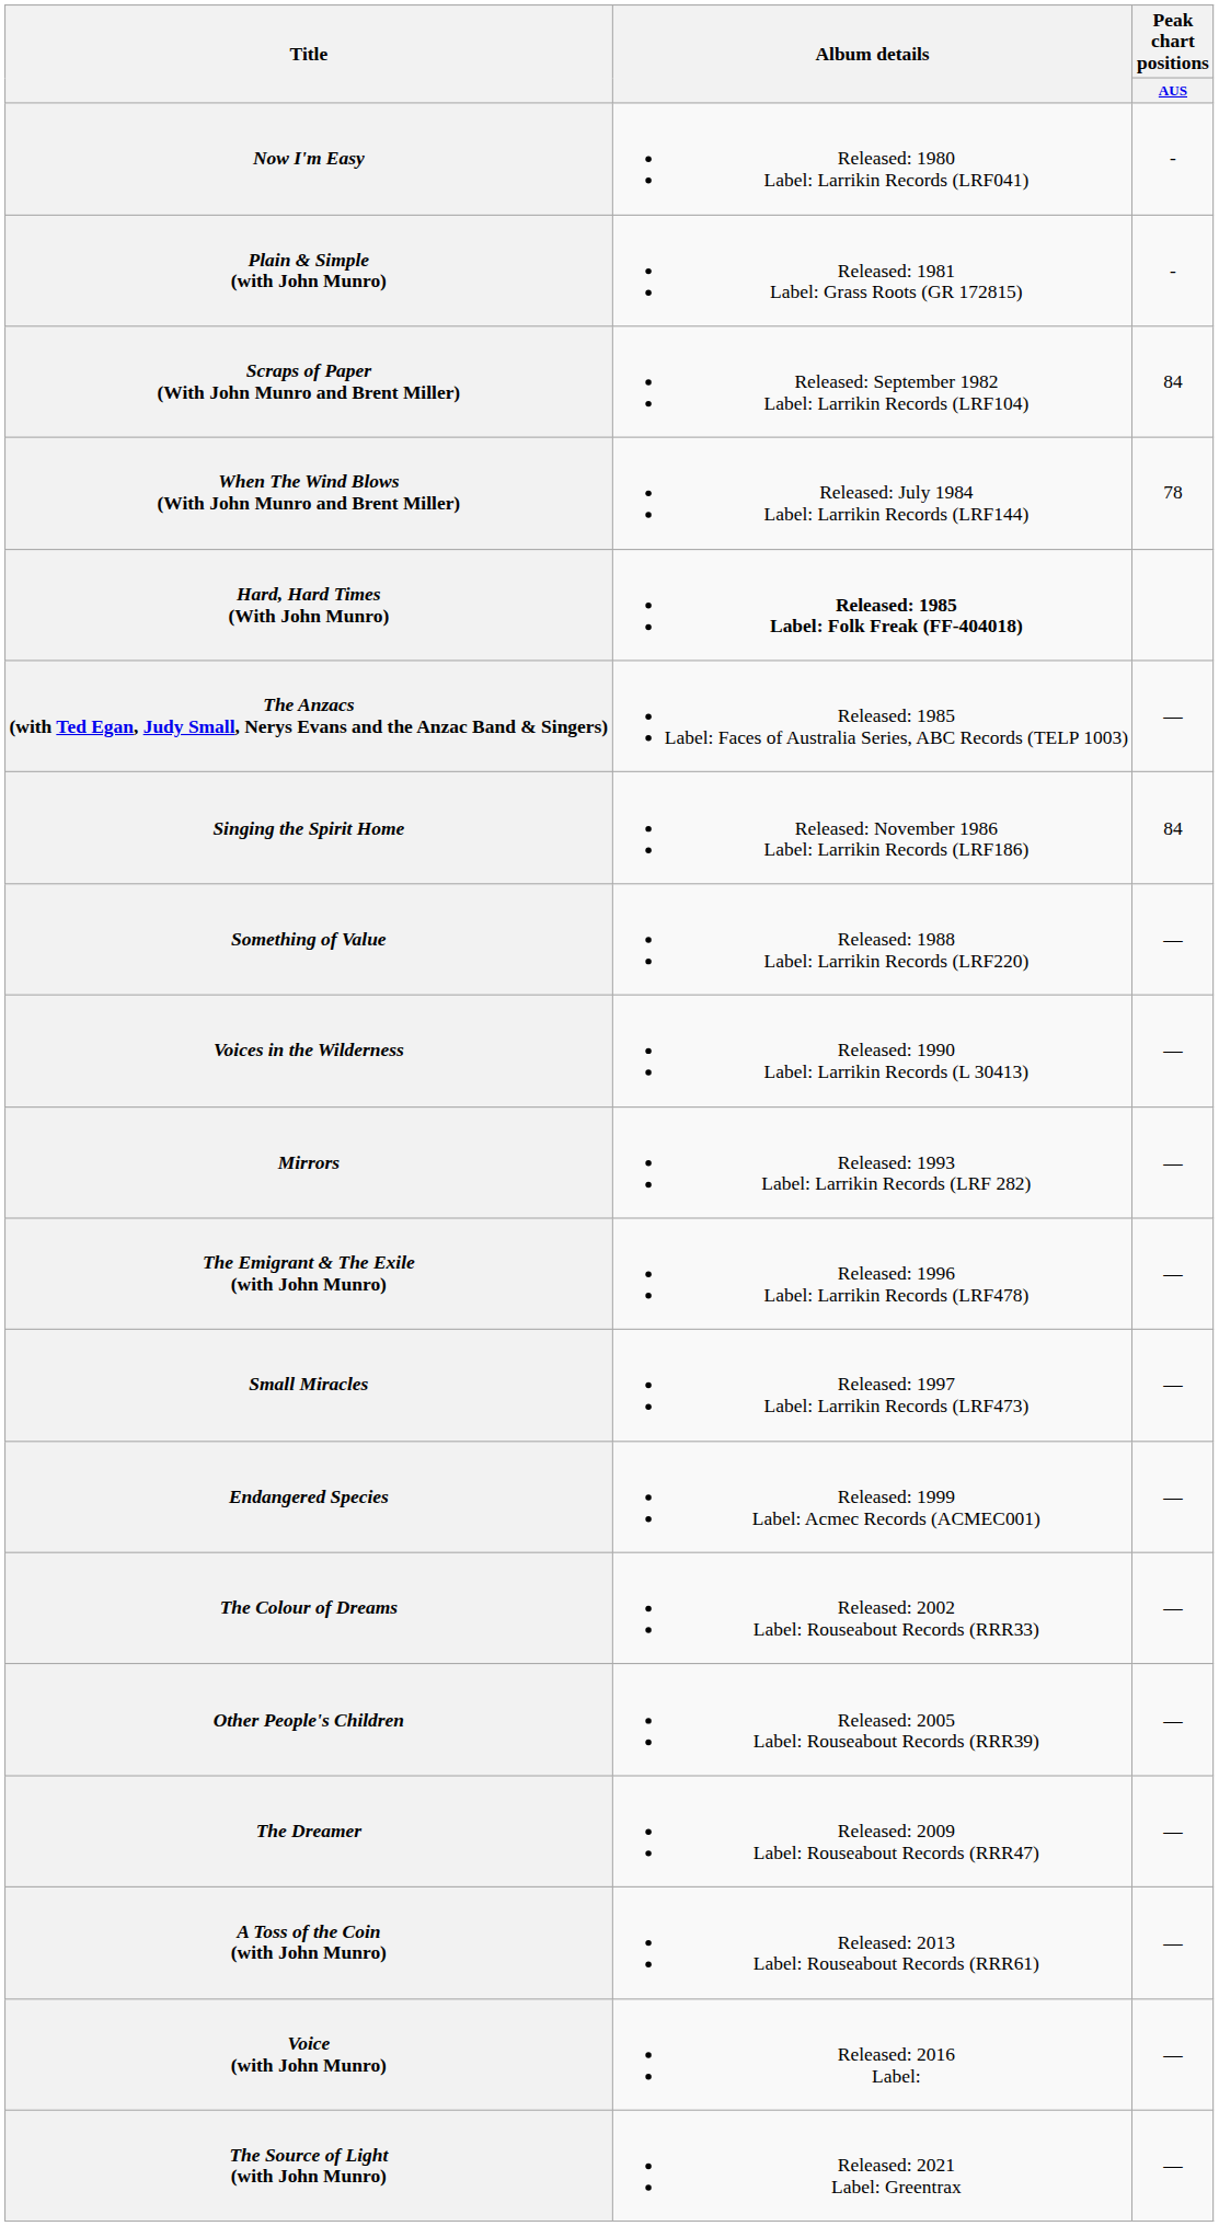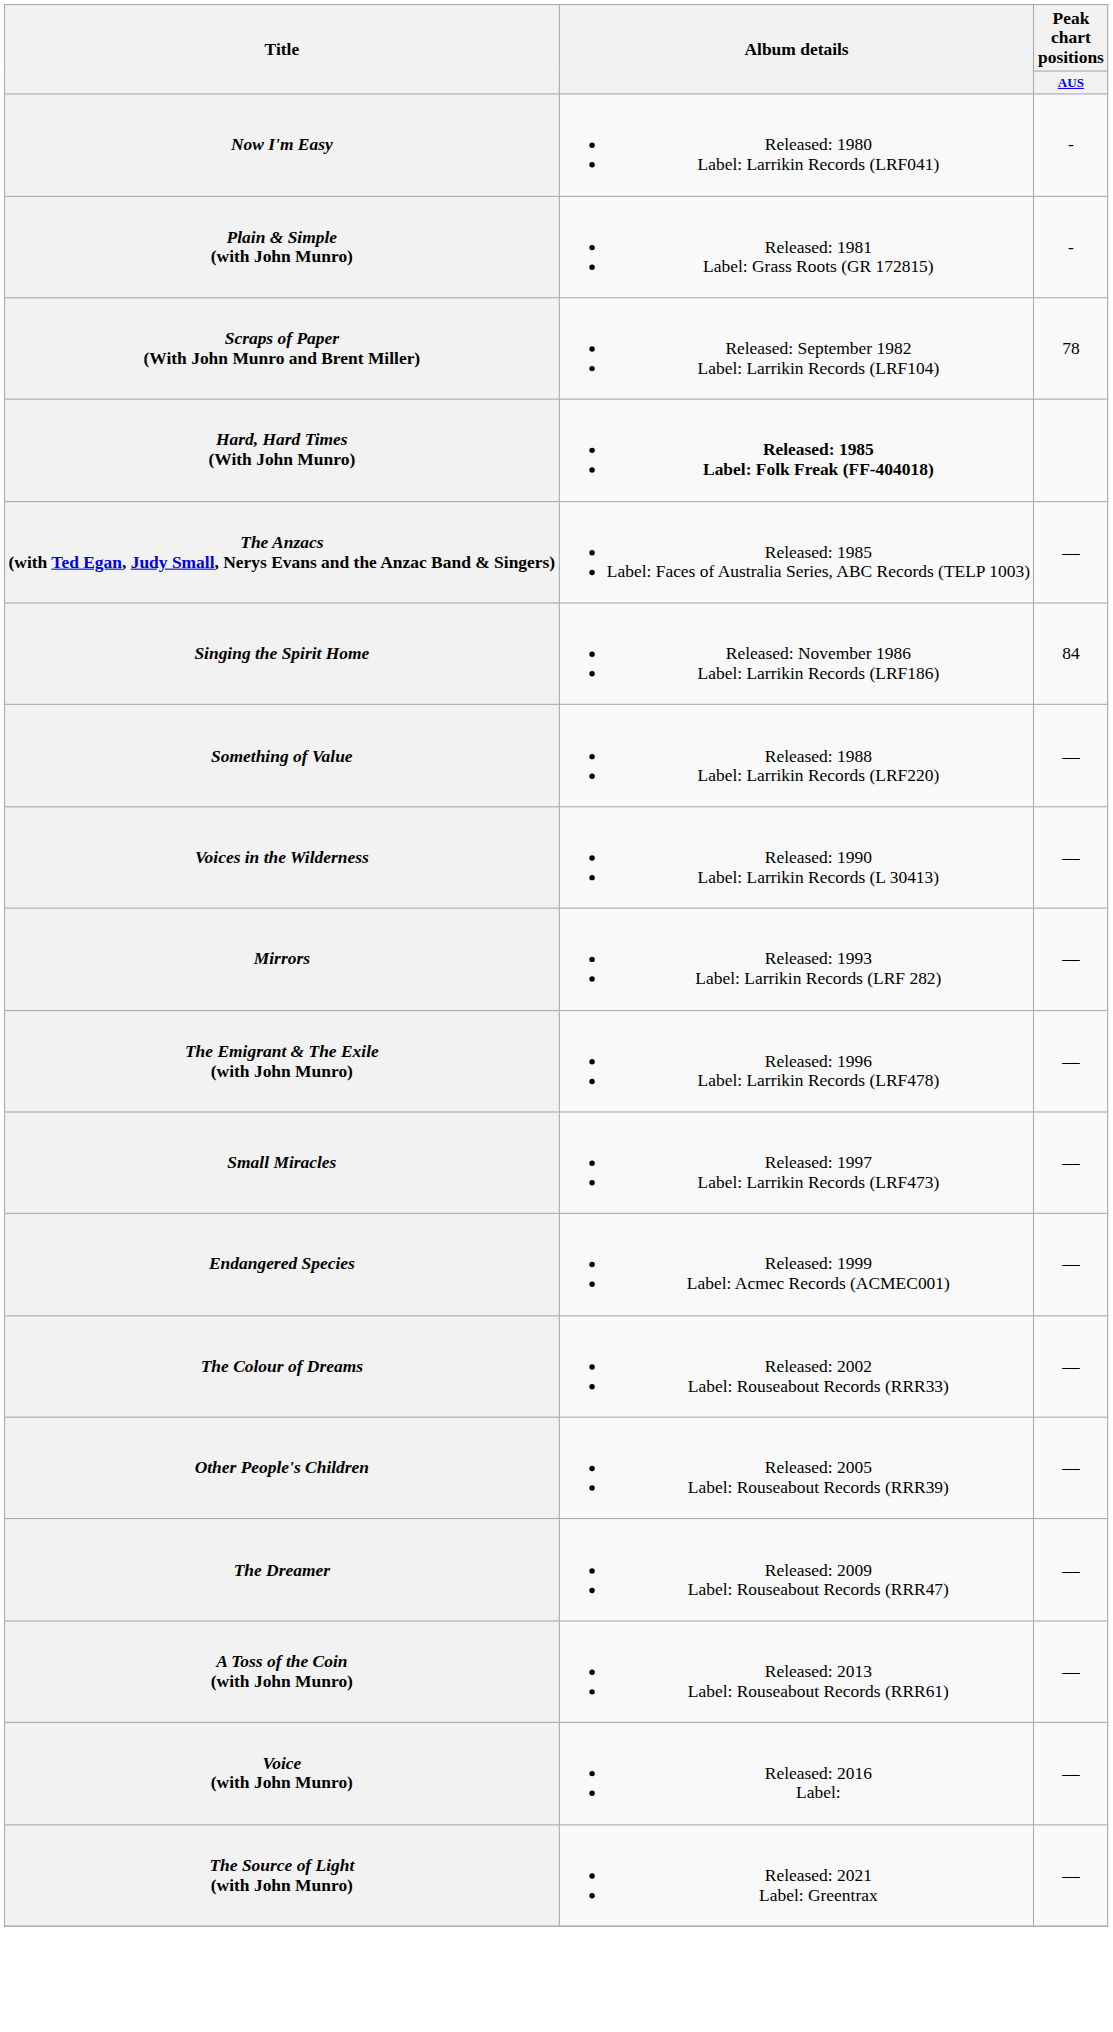Scraps of Paper (With John Munro and Brent Miller) | Peak chart positions / AUS: 84 -> 78
- row: When The Wind Blows (With John Munro and Brent Miller) | Released: July 1984 Label: Larrikin Records (LRF144) | 78
